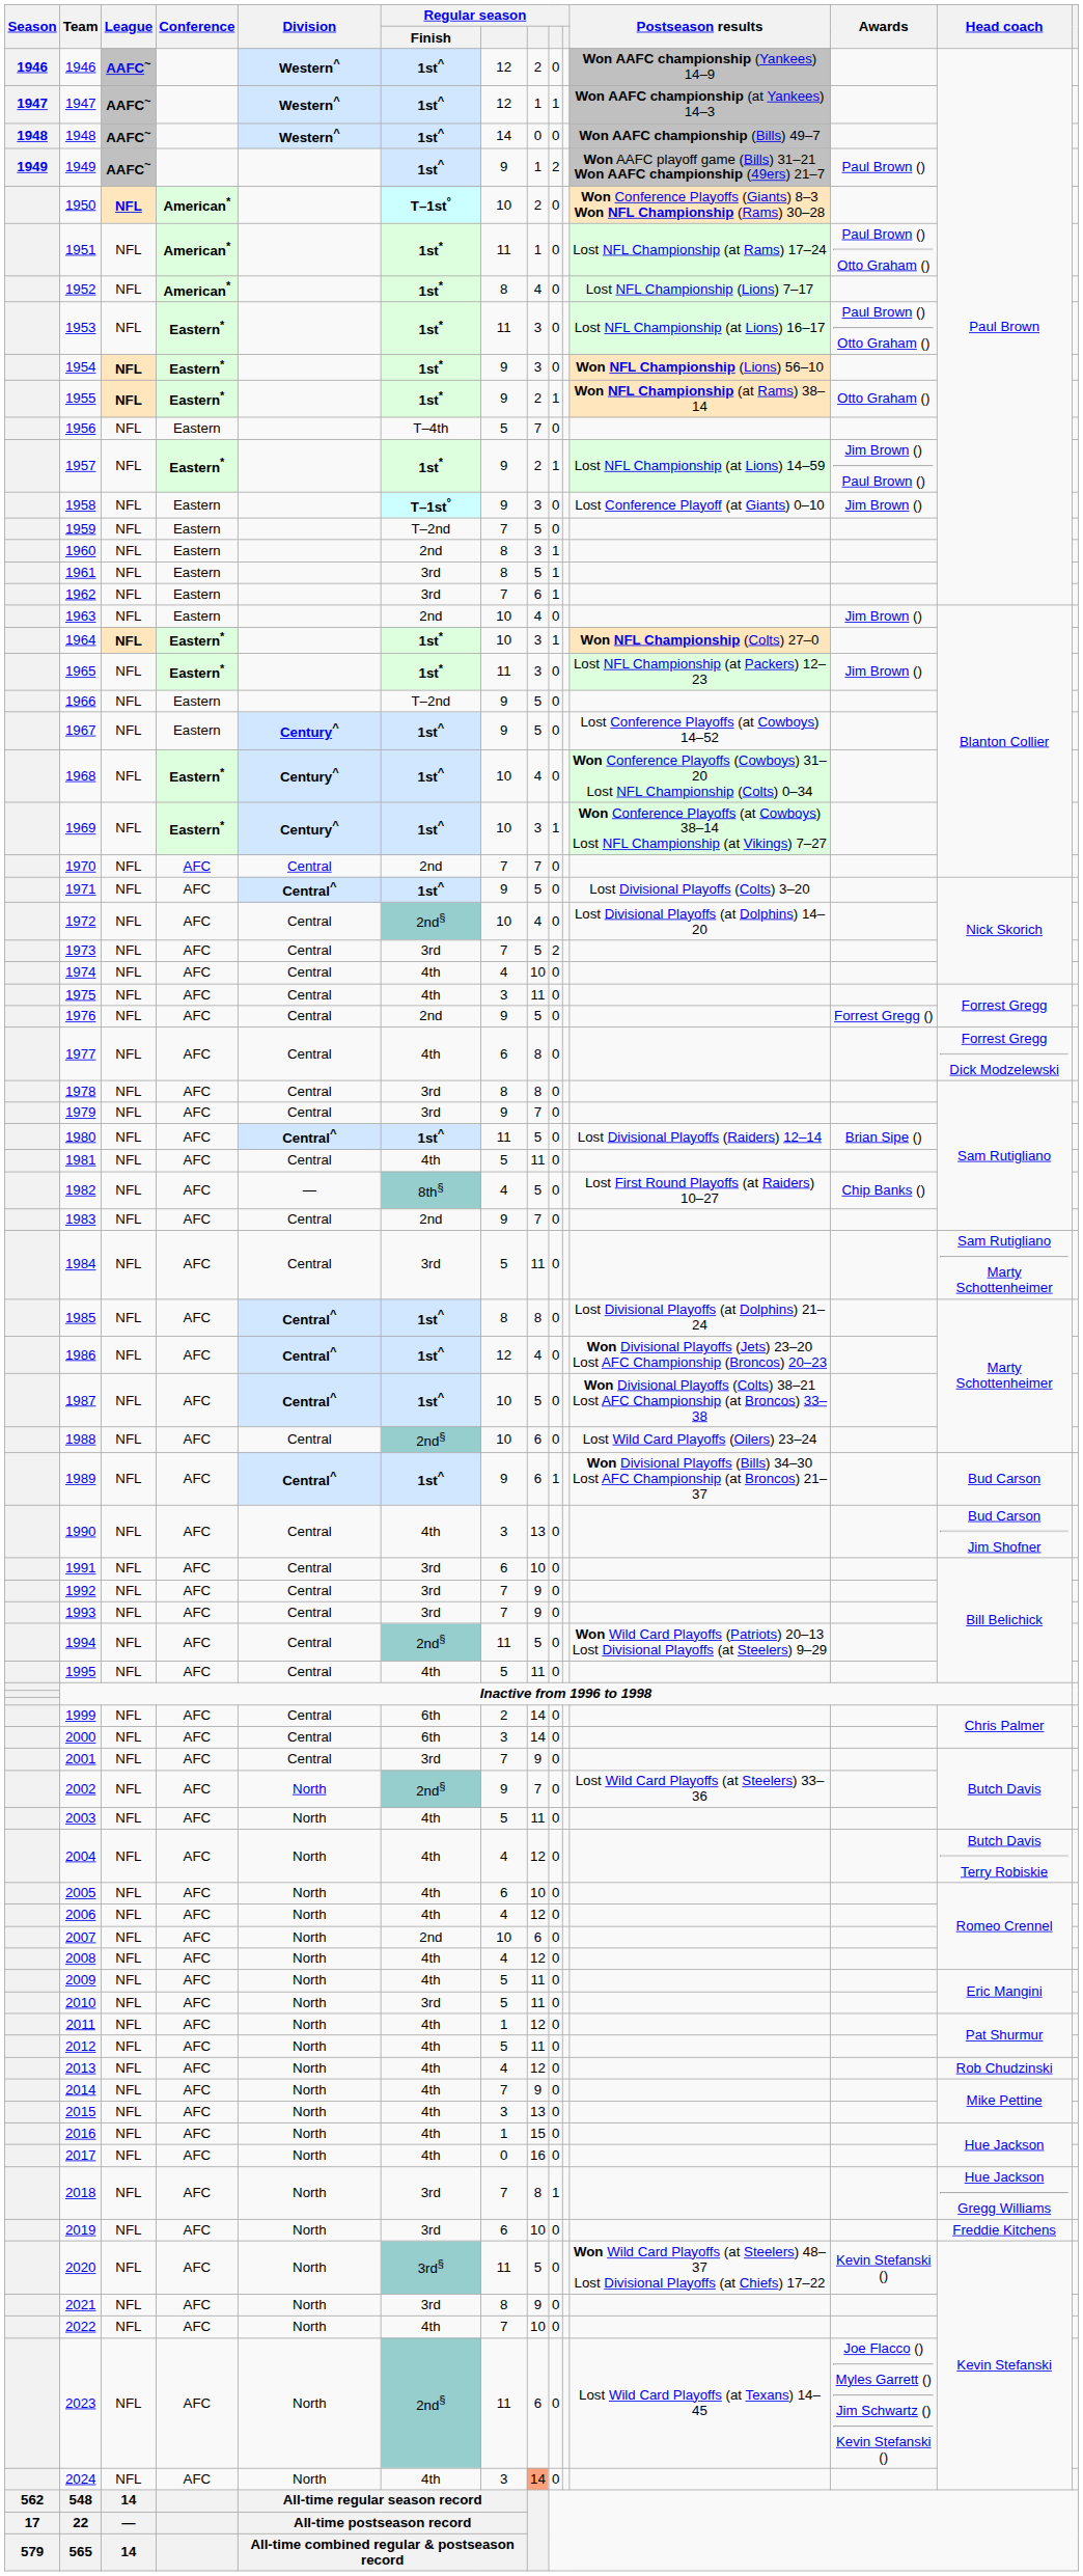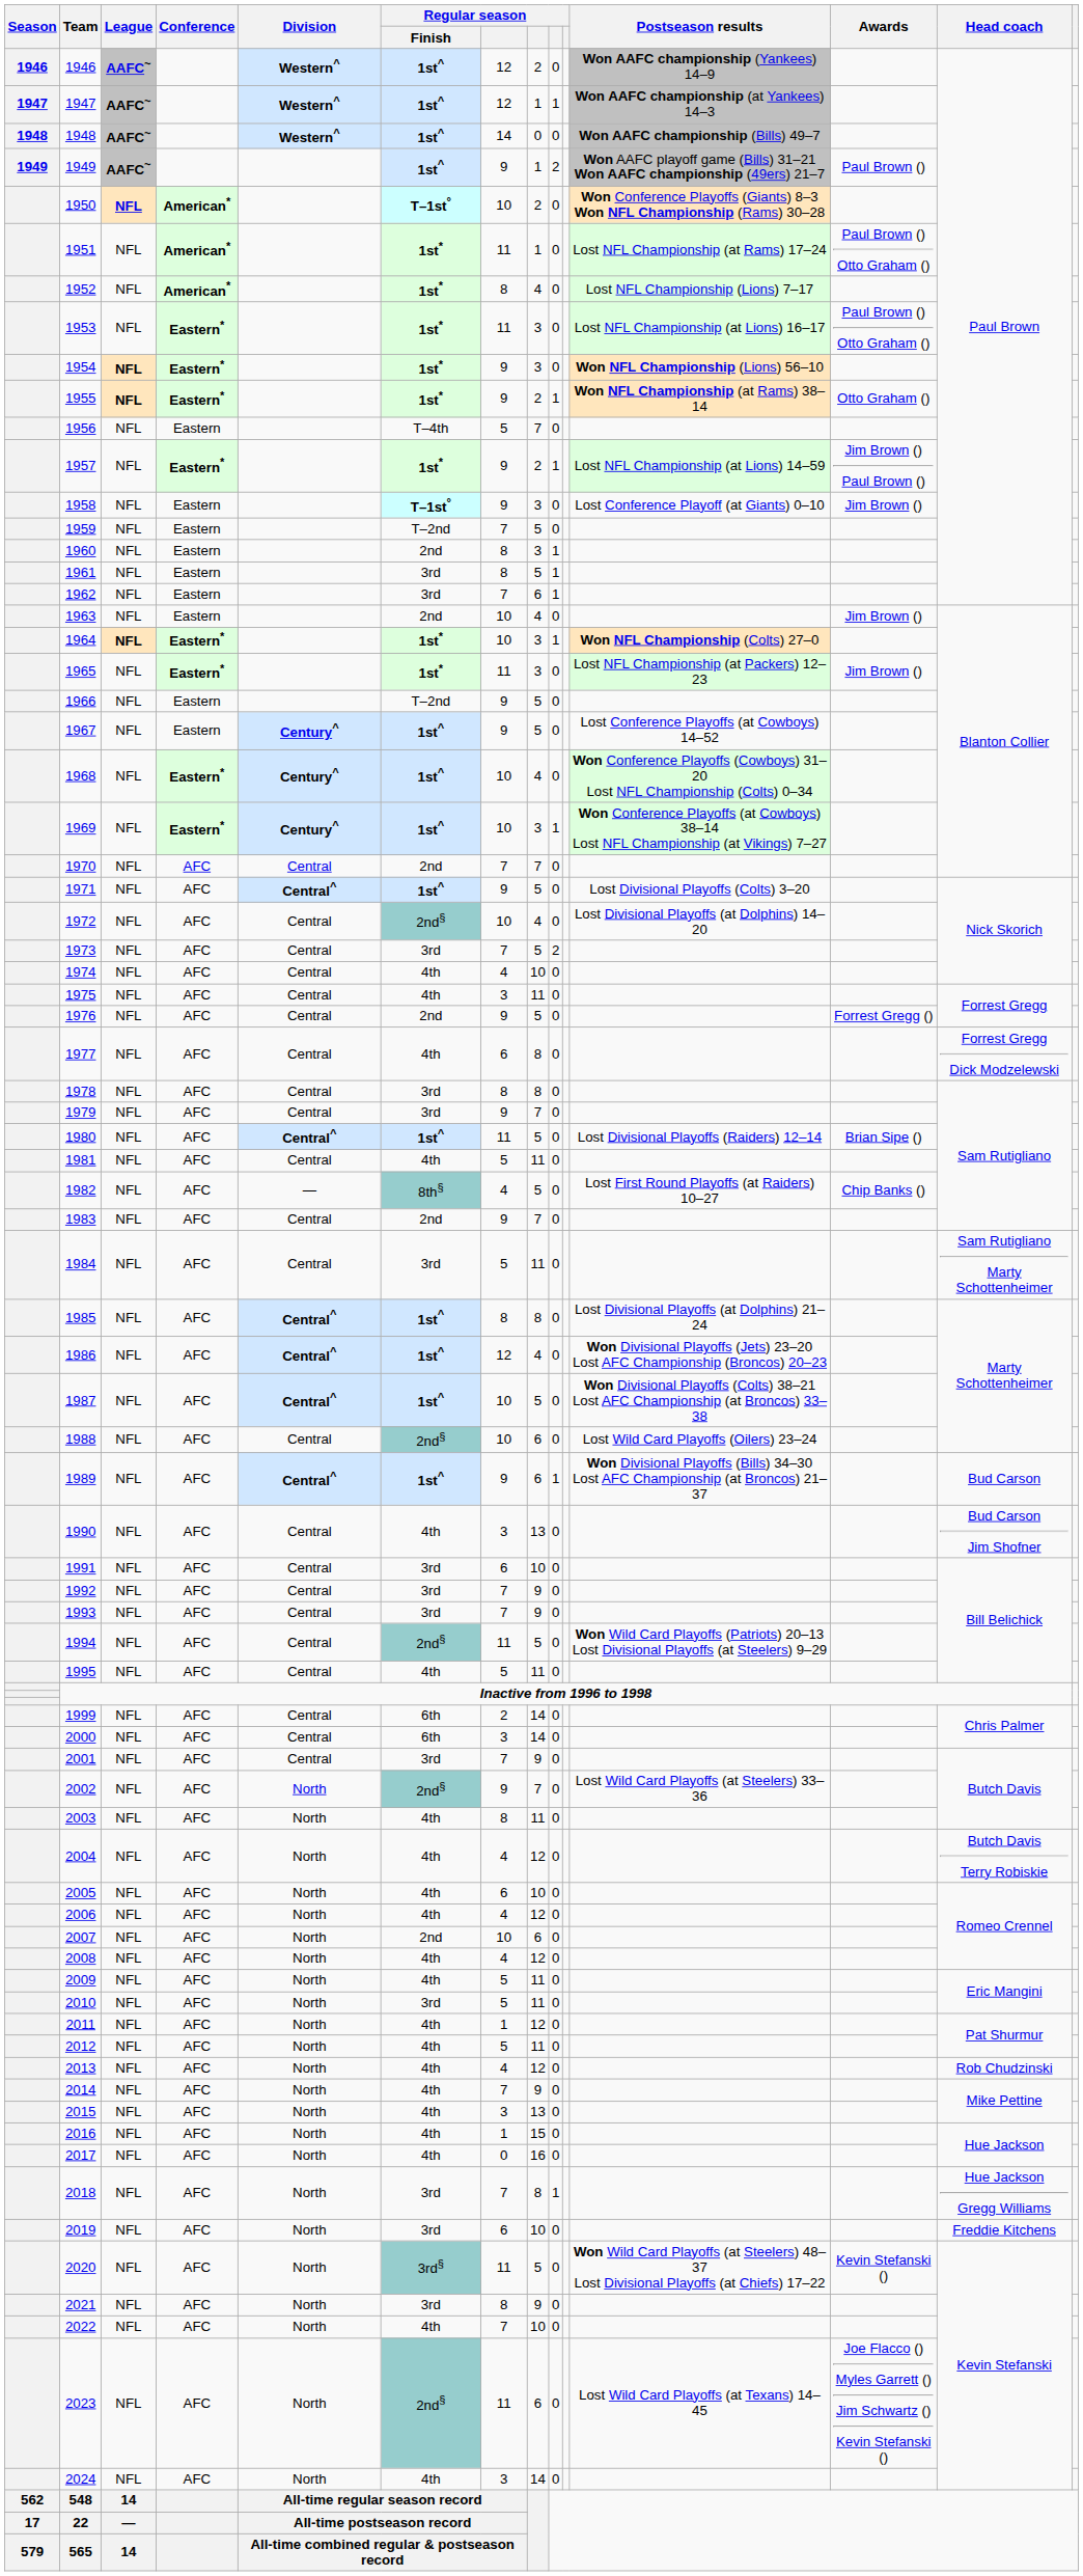2003 | column 7: 5 -> 8
2024 | column 8: lightsalmon background -> no background
